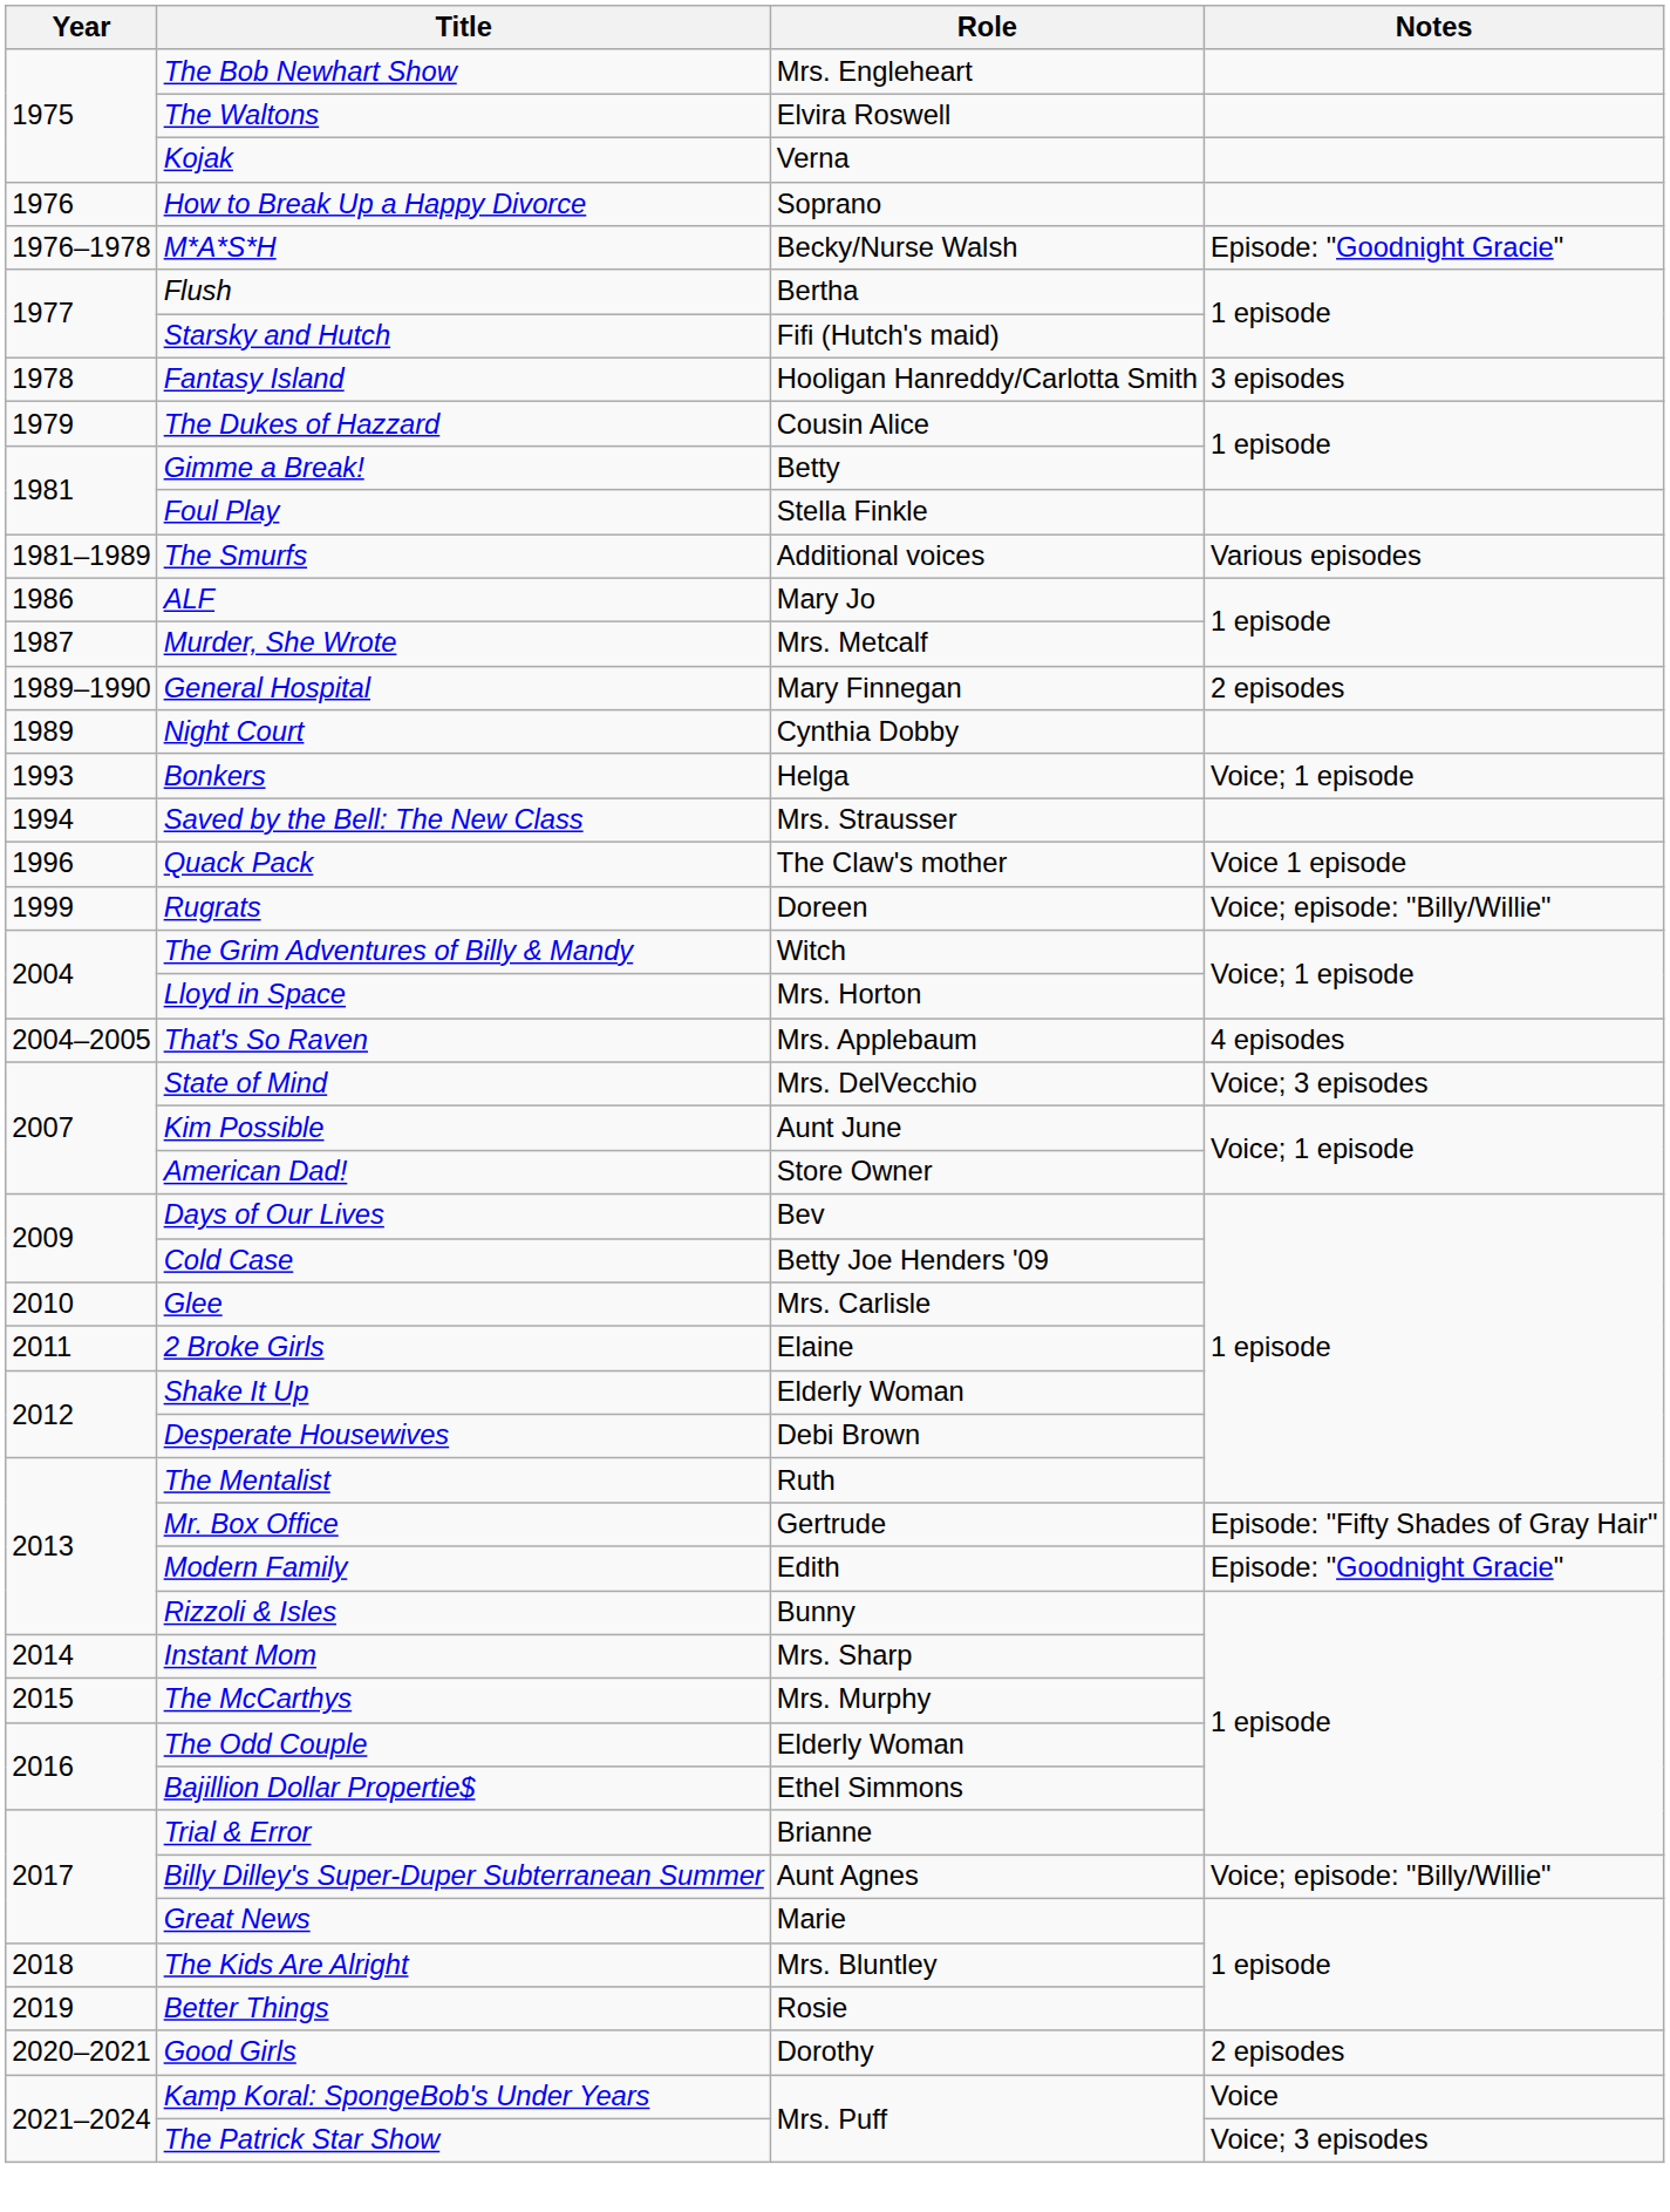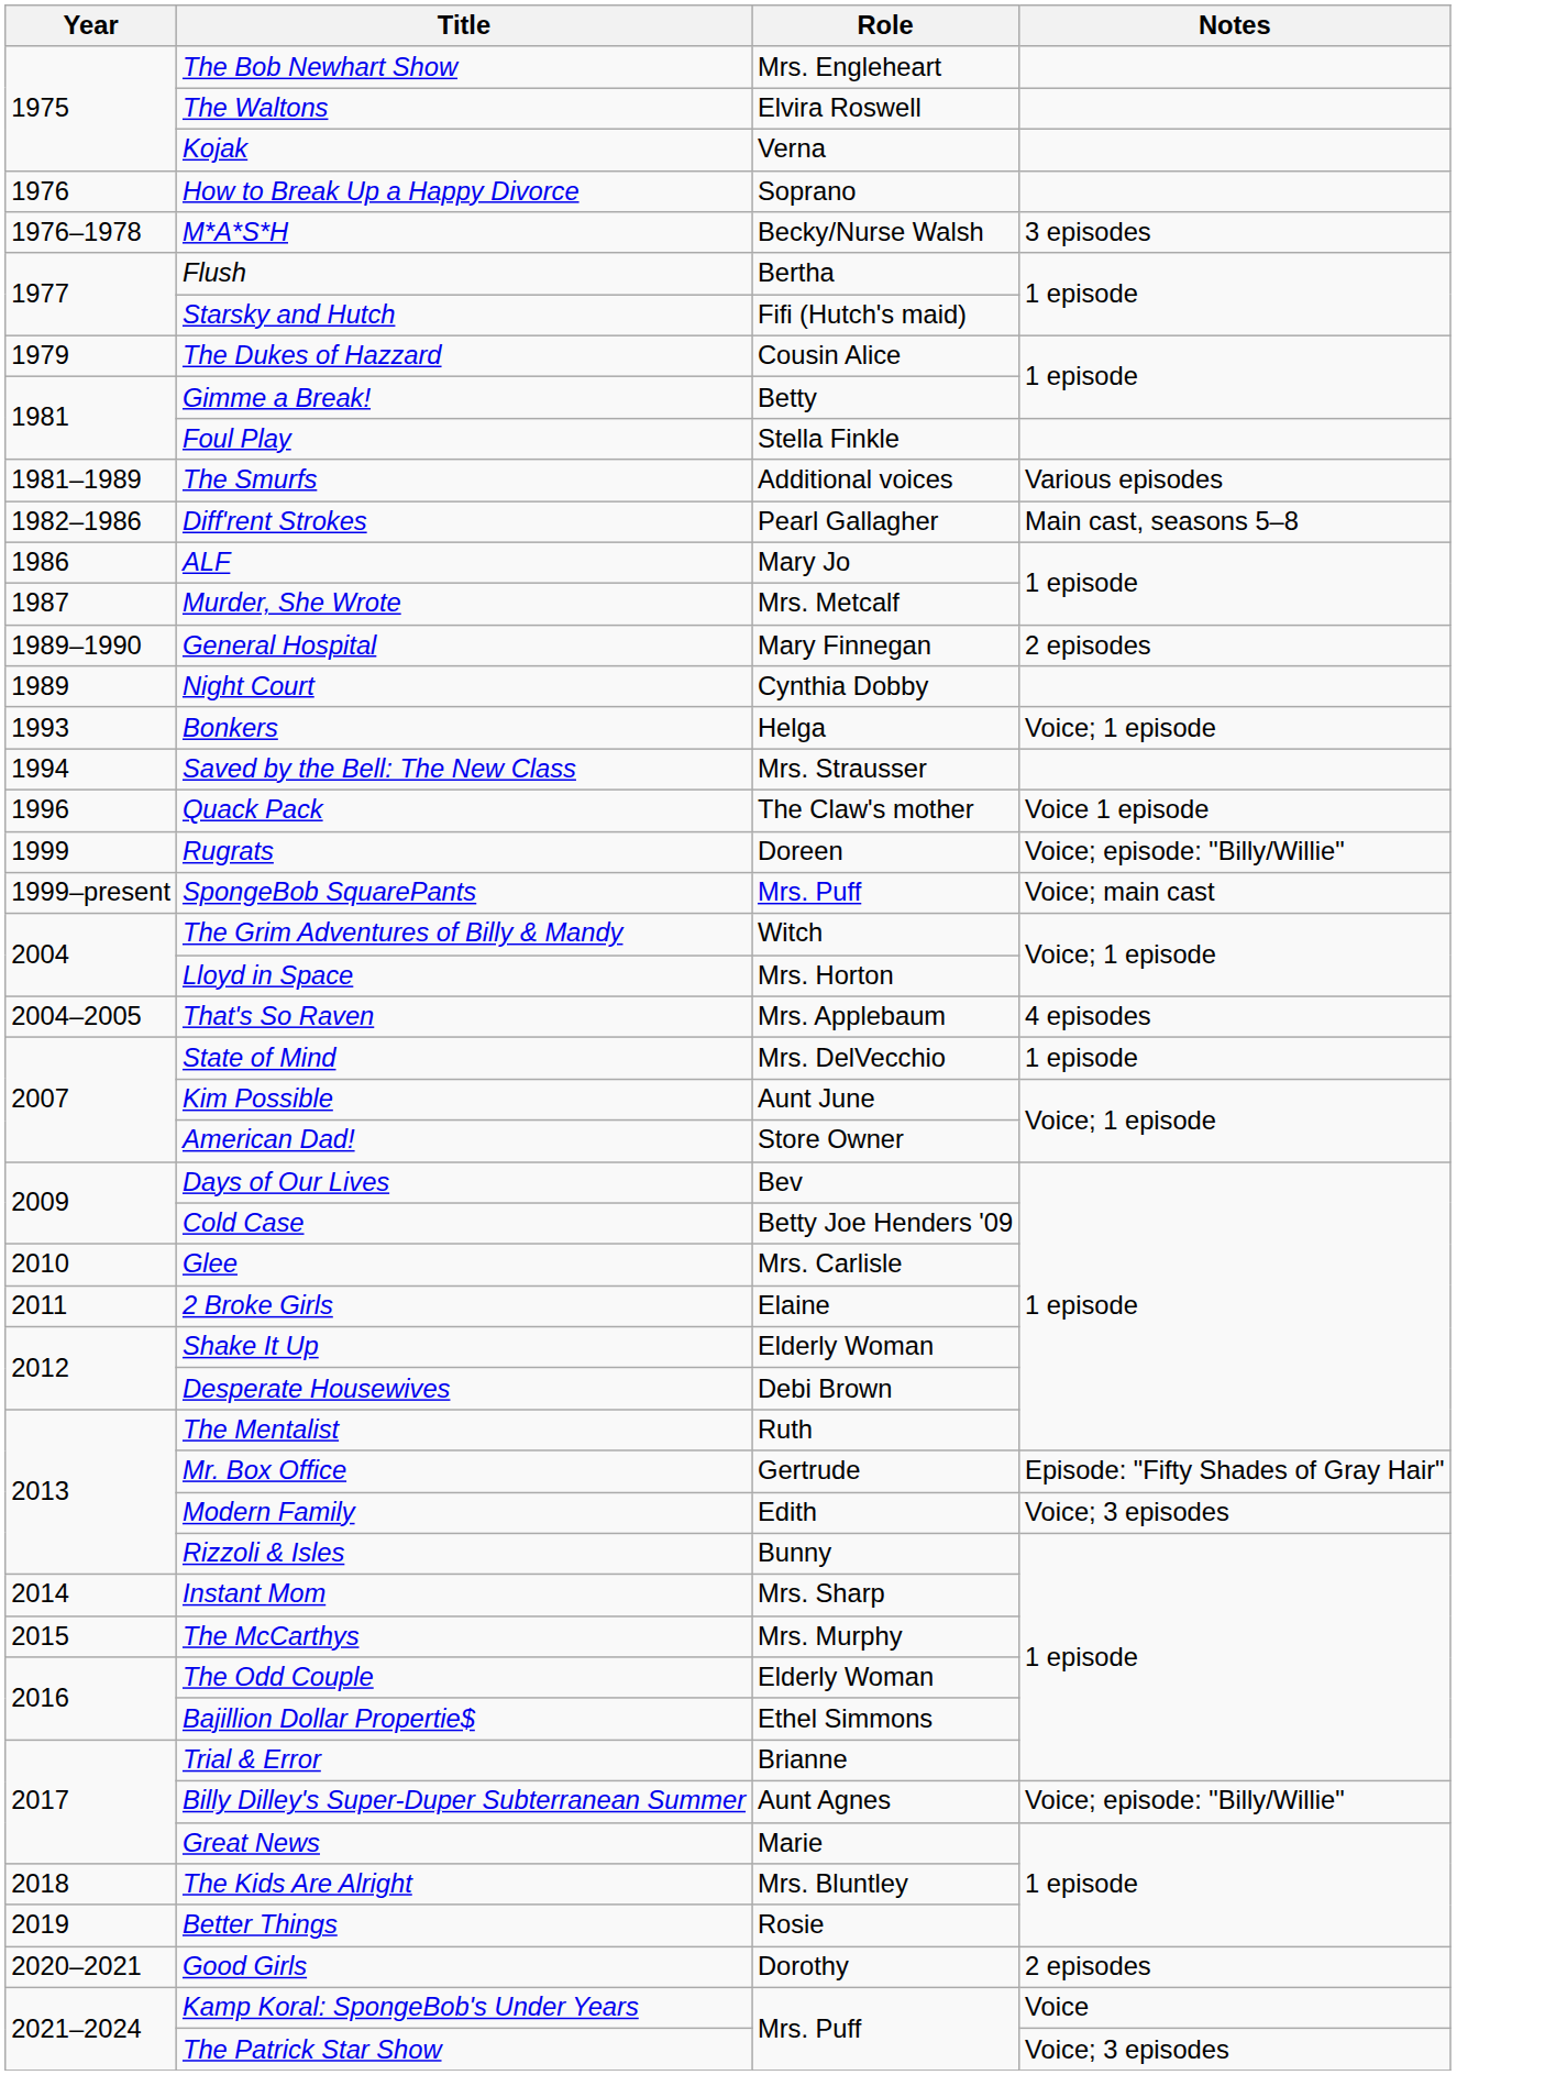M*A*S*H | Notes: Episode: "Goodnight Gracie" -> 3 episodes
- row: 1978 | Fantasy Island | Hooligan Hanreddy/Carlotta Smith | 3 episodes
+ row: 1982–1986 | Diff'rent Strokes | Pearl Gallagher | Main cast, seasons 5–8
+ row: 1999–present | SpongeBob SquarePants | Mrs. Puff | Voice; main cast
State of Mind | Notes: Voice; 3 episodes -> 1 episode
Modern Family | Notes: Episode: "Goodnight Gracie" -> Voice; 3 episodes
